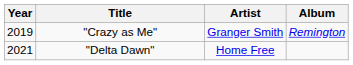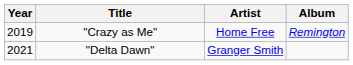"Crazy as Me" | Artist: Granger Smith -> Home Free
"Delta Dawn" | Artist: Home Free -> Granger Smith
